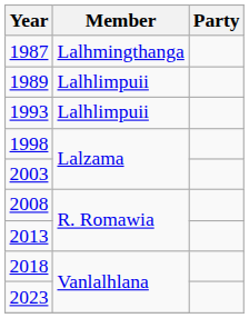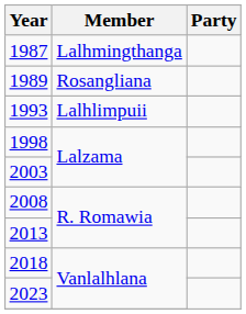1989 | Member: Lalhlimpuii -> Rosangliana
